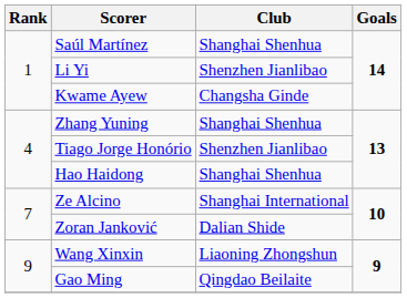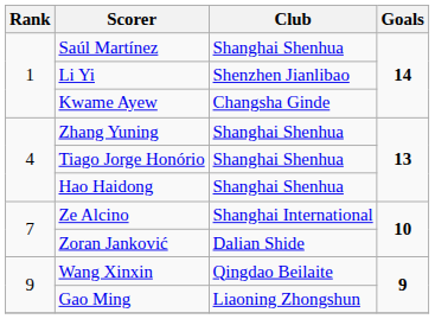Tiago Jorge Honório | Club: Shenzhen Jianlibao -> Shanghai Shenhua
Wang Xinxin | Club: Liaoning Zhongshun -> Qingdao Beilaite
Gao Ming | Club: Qingdao Beilaite -> Liaoning Zhongshun
